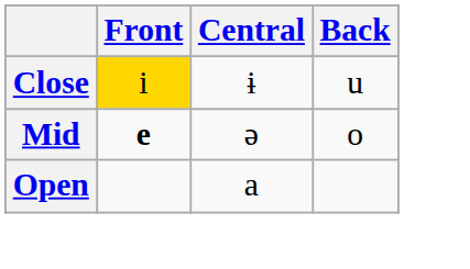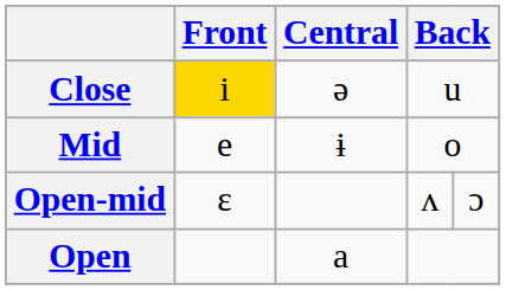Close | Central: ɨ -> ə
Mid | Front: bold -> normal
Mid | Central: ə -> ɨ
+ row: Open-mid | ɛ | ʌ | ɔ
